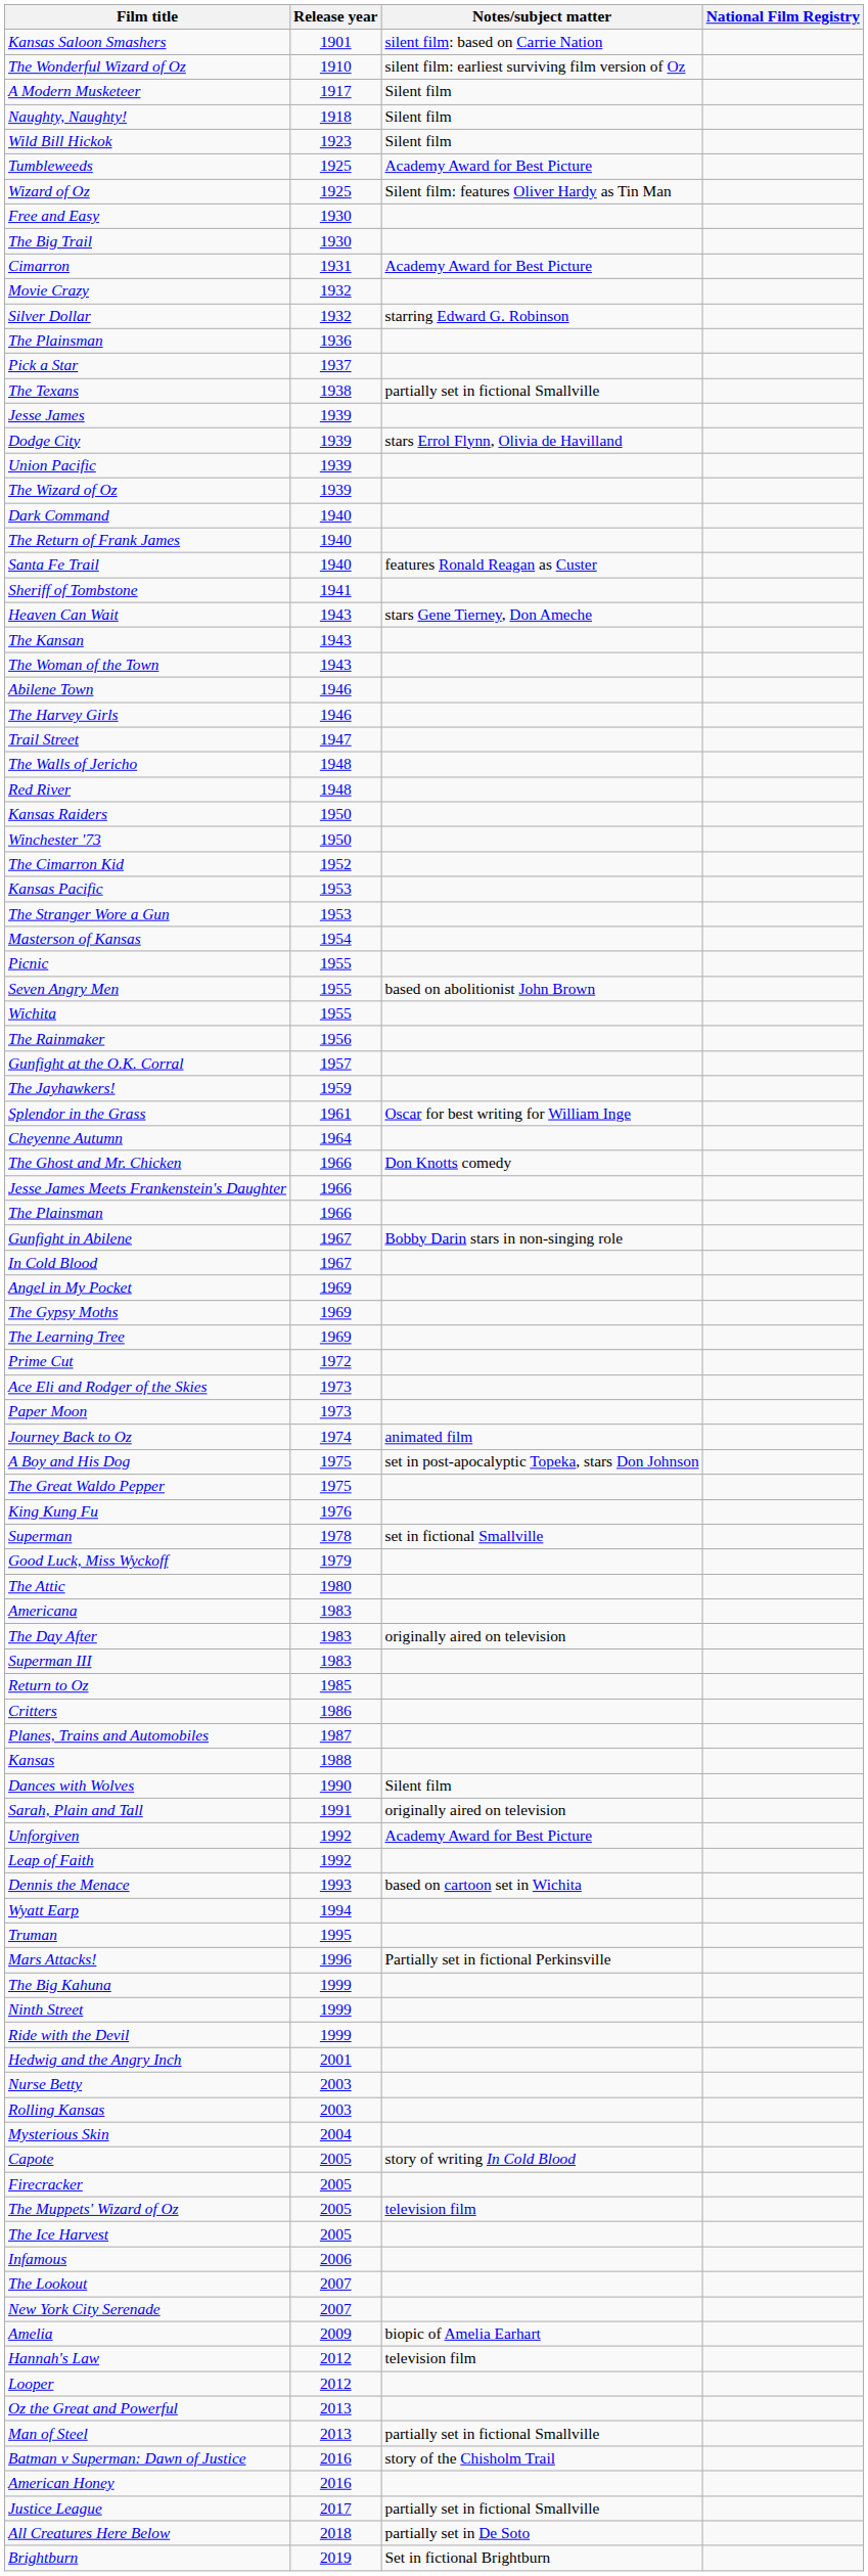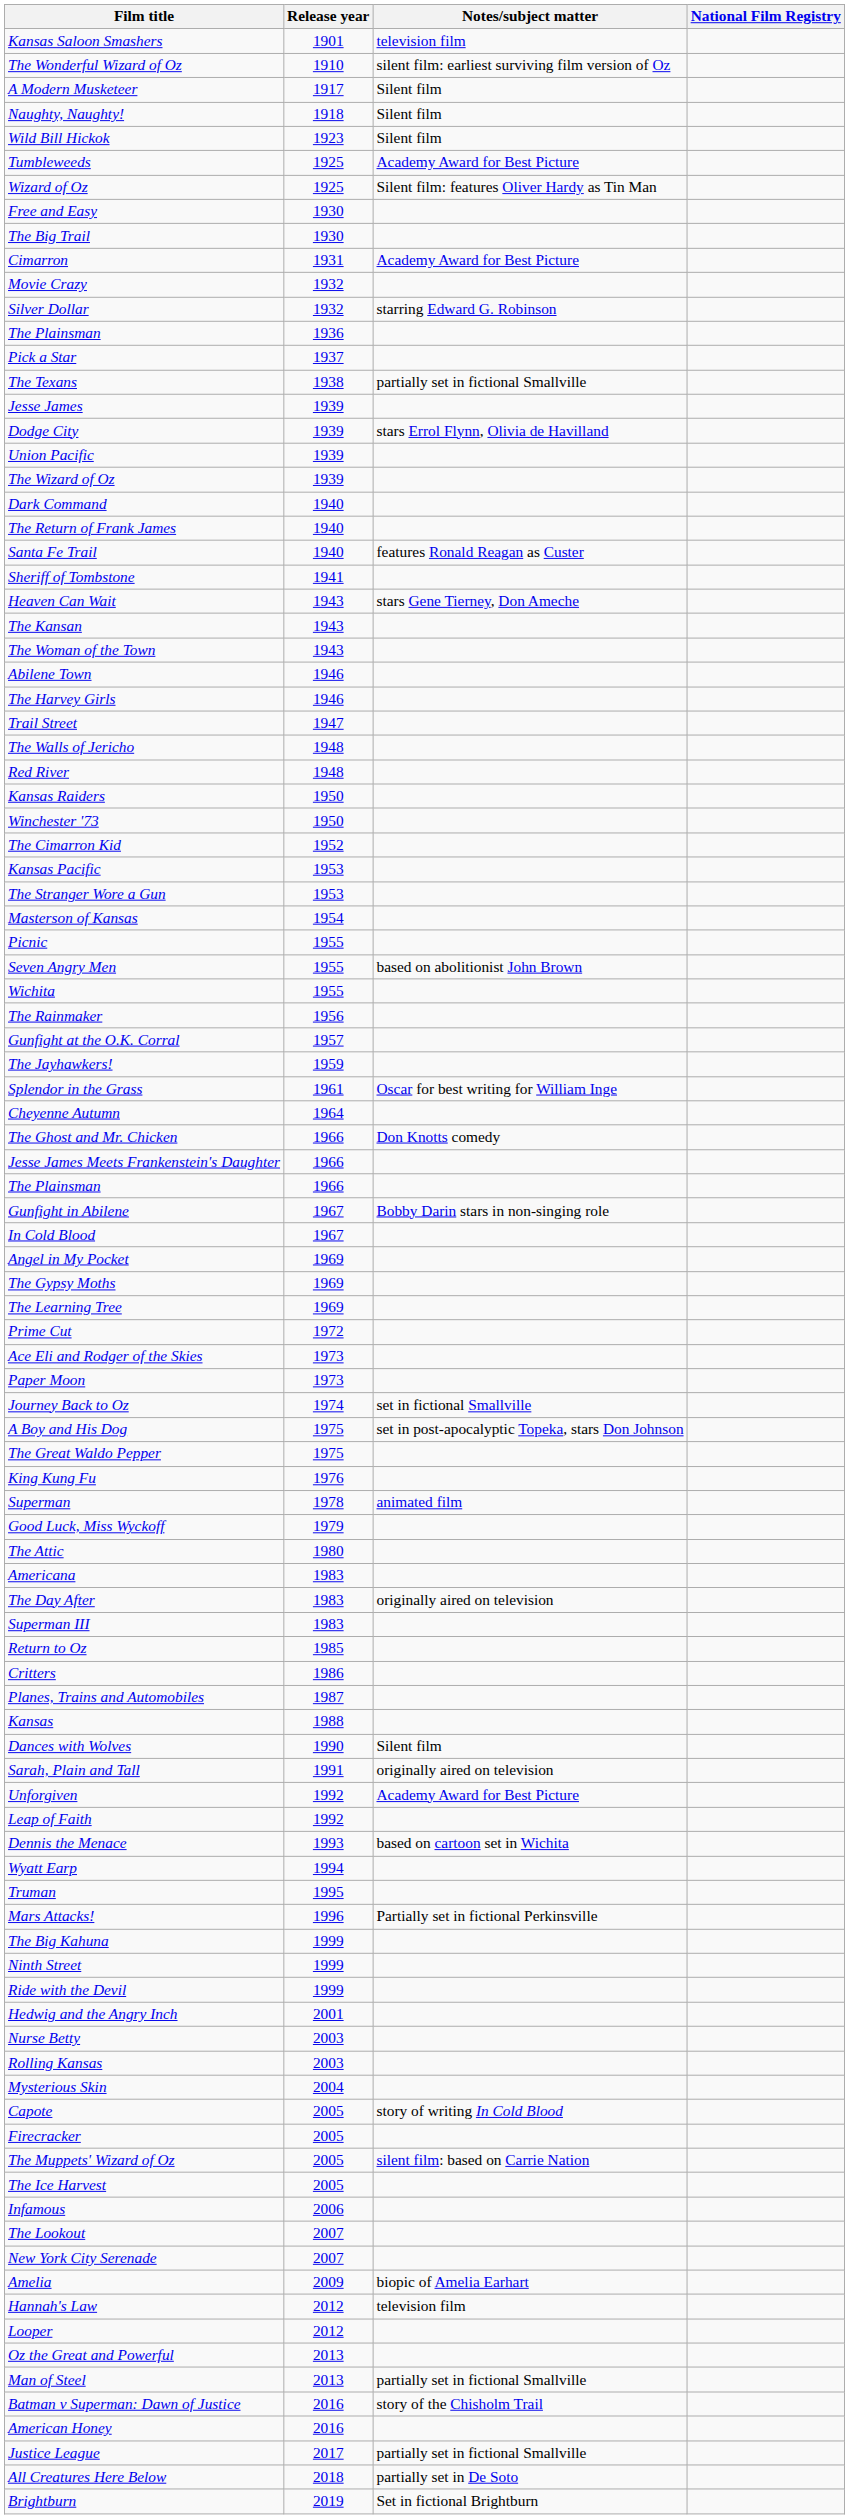Kansas Saloon Smashers | Notes/subject matter: silent film: based on Carrie Nation -> television film
Journey Back to Oz | Notes/subject matter: animated film -> set in fictional Smallville
Superman | Notes/subject matter: set in fictional Smallville -> animated film
The Muppets' Wizard of Oz | Notes/subject matter: television film -> silent film: based on Carrie Nation
